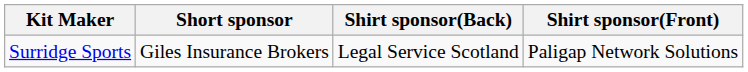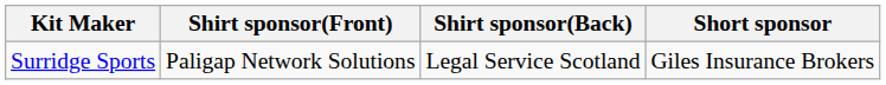columns swapped: Shirt sponsor(Front) <-> Short sponsor
